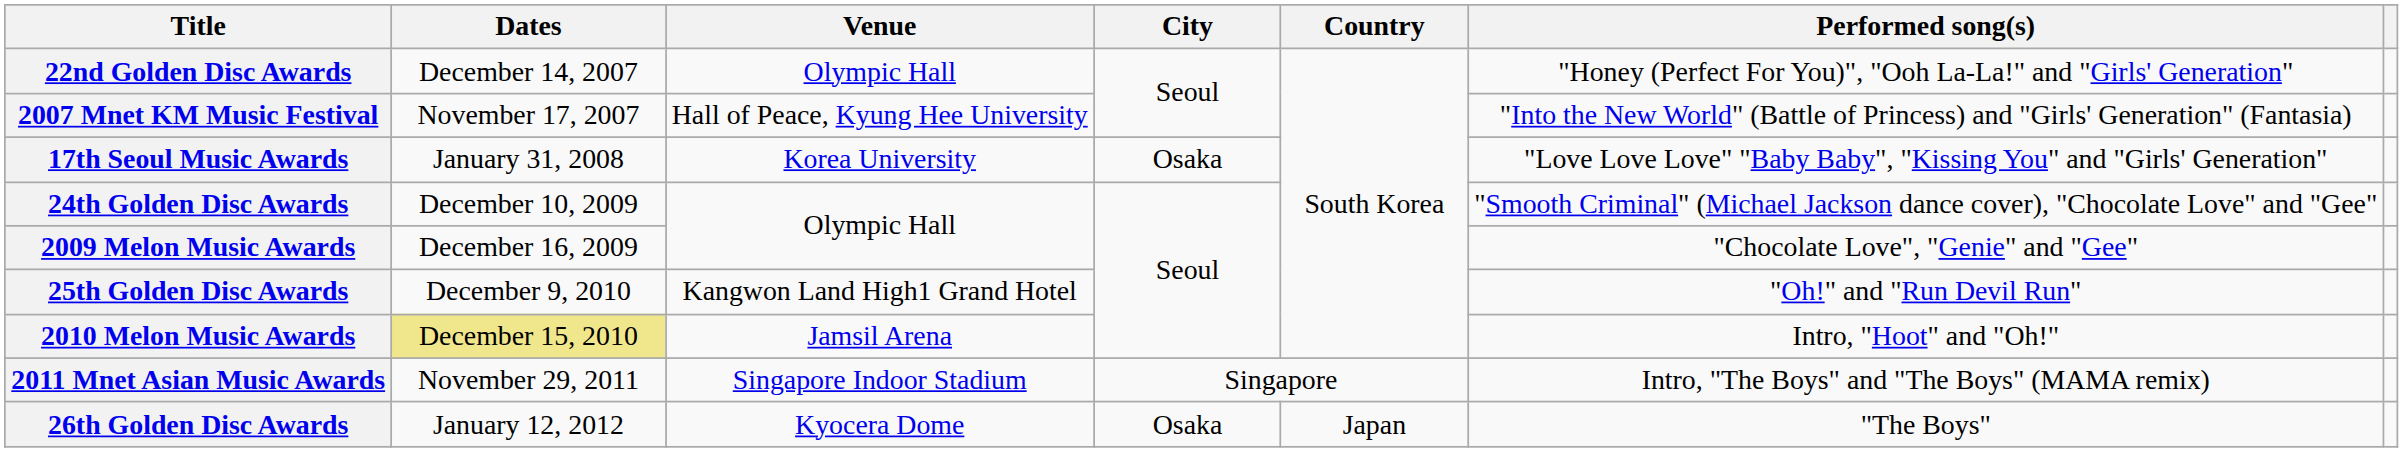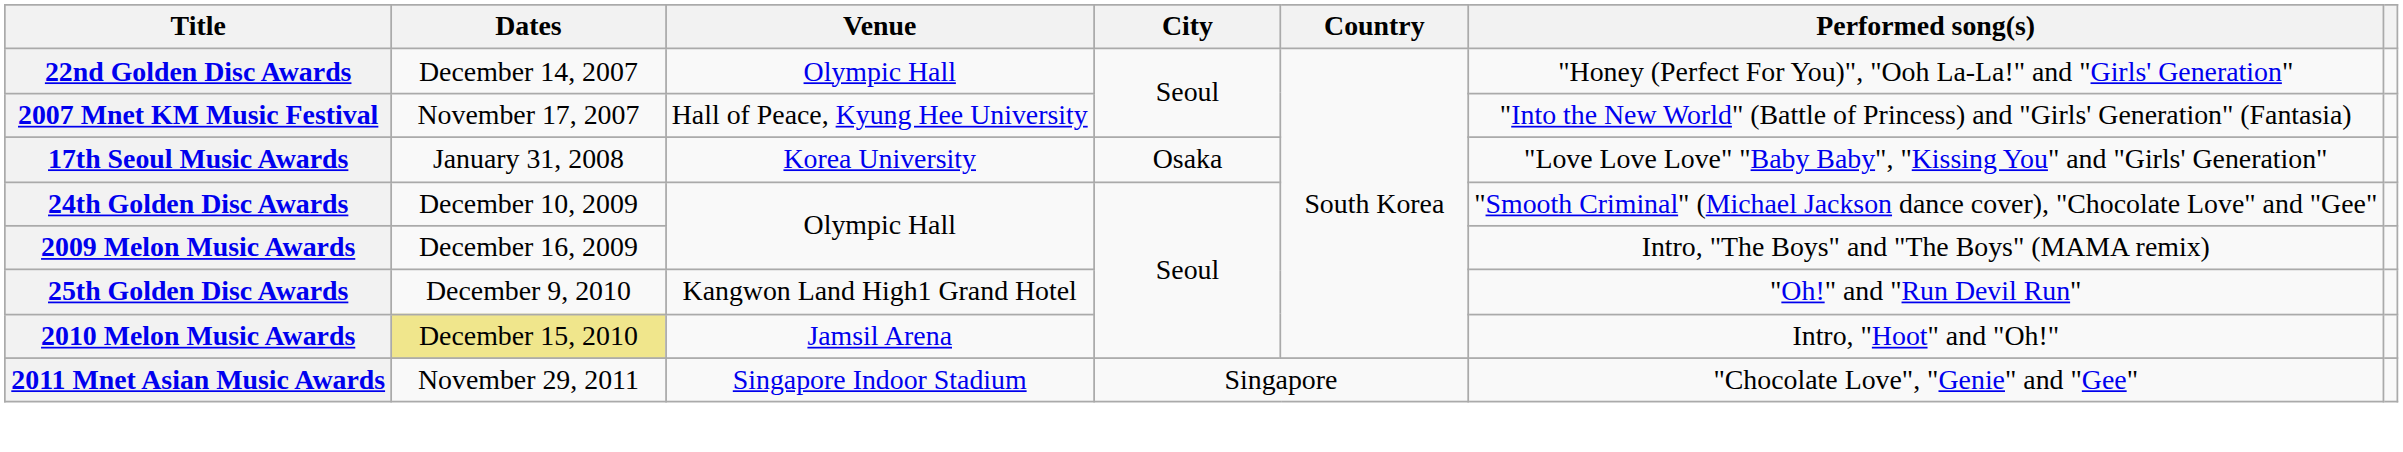2009 Melon Music Awards | Performed song(s): "Chocolate Love", "Genie" and "Gee" -> Intro, "The Boys" and "The Boys" (MAMA remix)
2011 Mnet Asian Music Awards | Performed song(s): Intro, "The Boys" and "The Boys" (MAMA remix) -> "Chocolate Love", "Genie" and "Gee"
- row: 26th Golden Disc Awards | January 12, 2012 | Kyocera Dome | Osaka | Japan | "The Boys"
